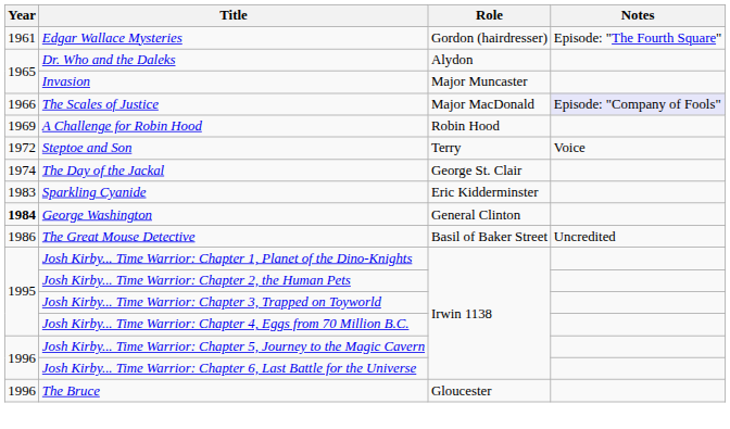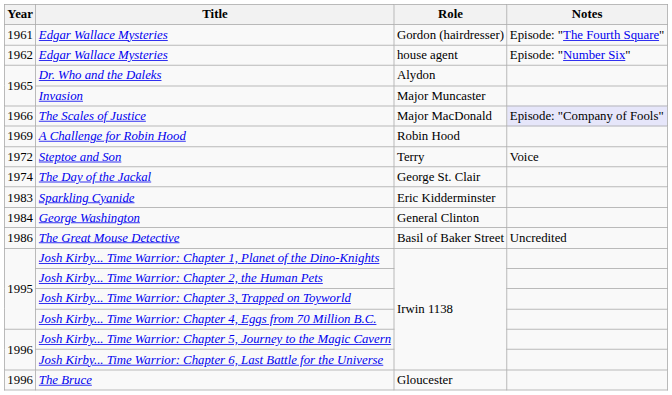+ row: 1962 | Edgar Wallace Mysteries | house agent | Episode: "Number Six"
George Washington | Year: bold -> normal
